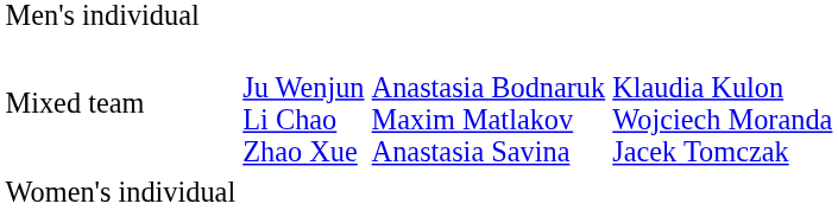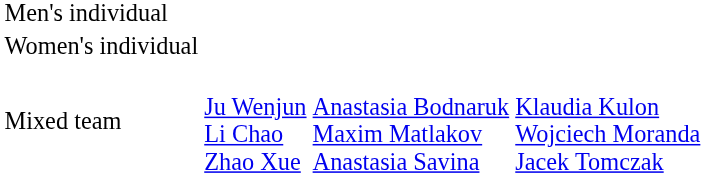rows swapped: Women's individual <-> Mixed team
